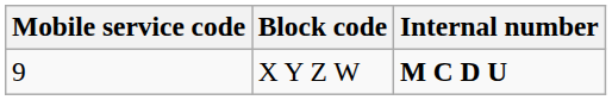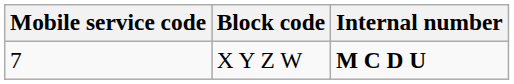X Y Z W | Mobile service code: 9 -> 7
